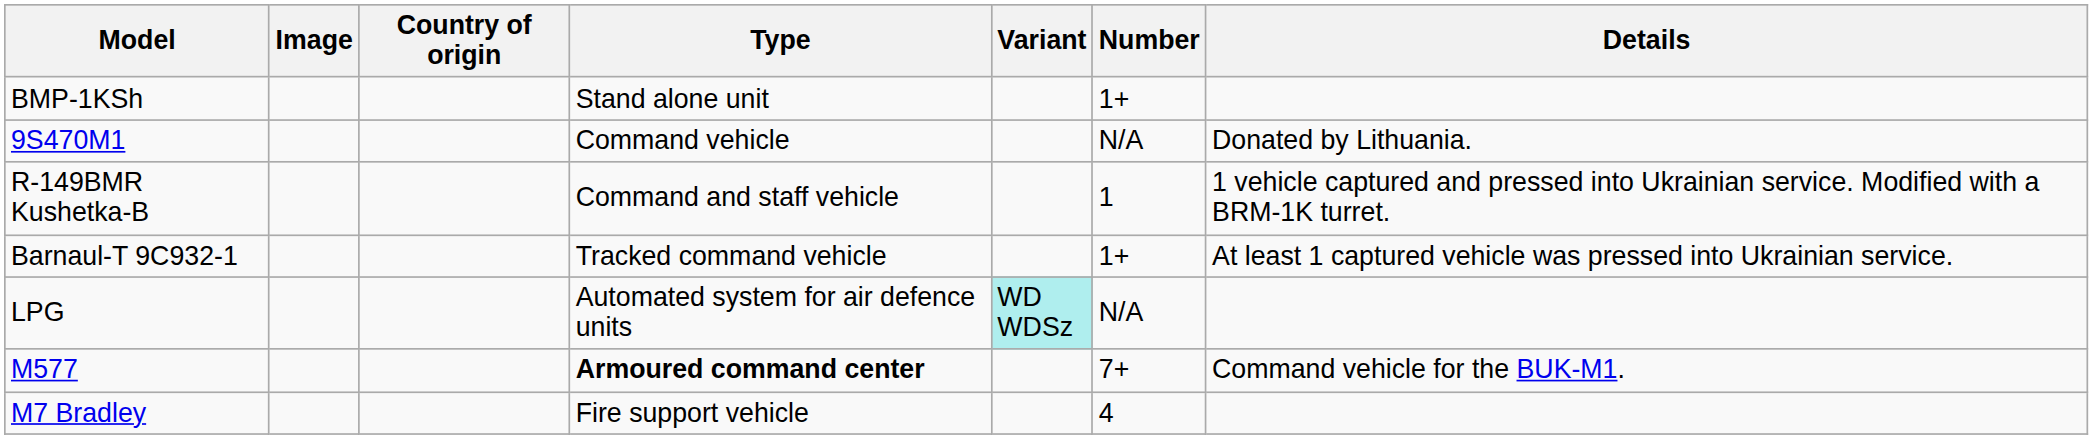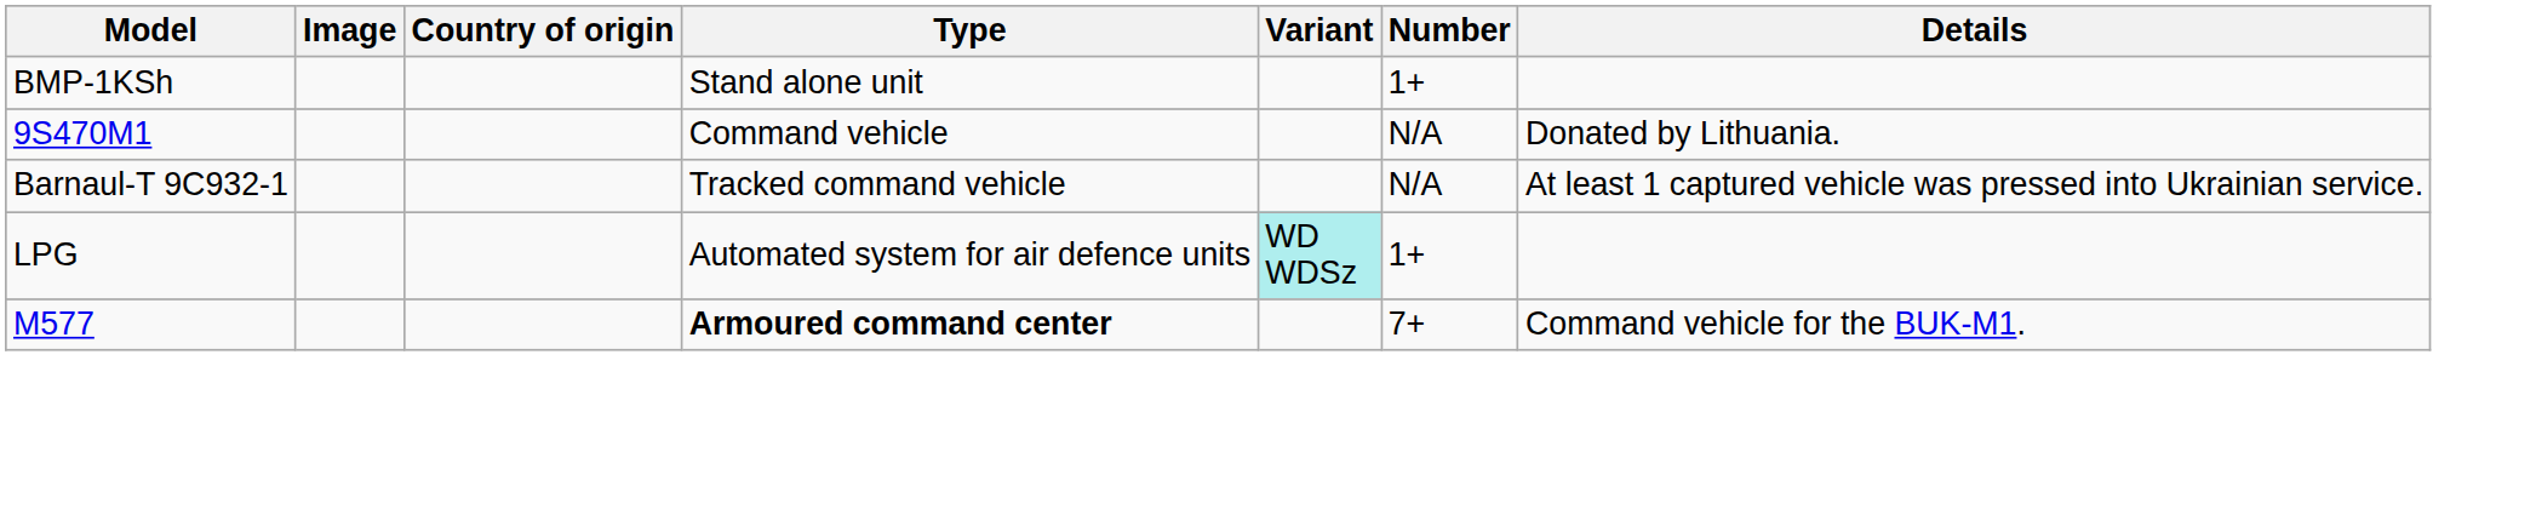- row: R-149BMR Kushetka-B | Command and staff vehicle | 1 | 1 vehicle captured and pressed into Ukrainian service. Modified with a BRM-1K turret.
Barnaul-T 9С932-1 | Number: 1+ -> N/A
LPG | Number: N/A -> 1+
- row: M7 Bradley | Fire support vehicle | 4
